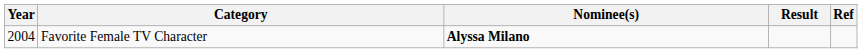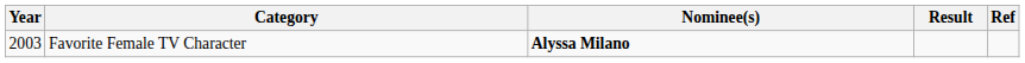Favorite Female TV Character | Year: 2004 -> 2003
